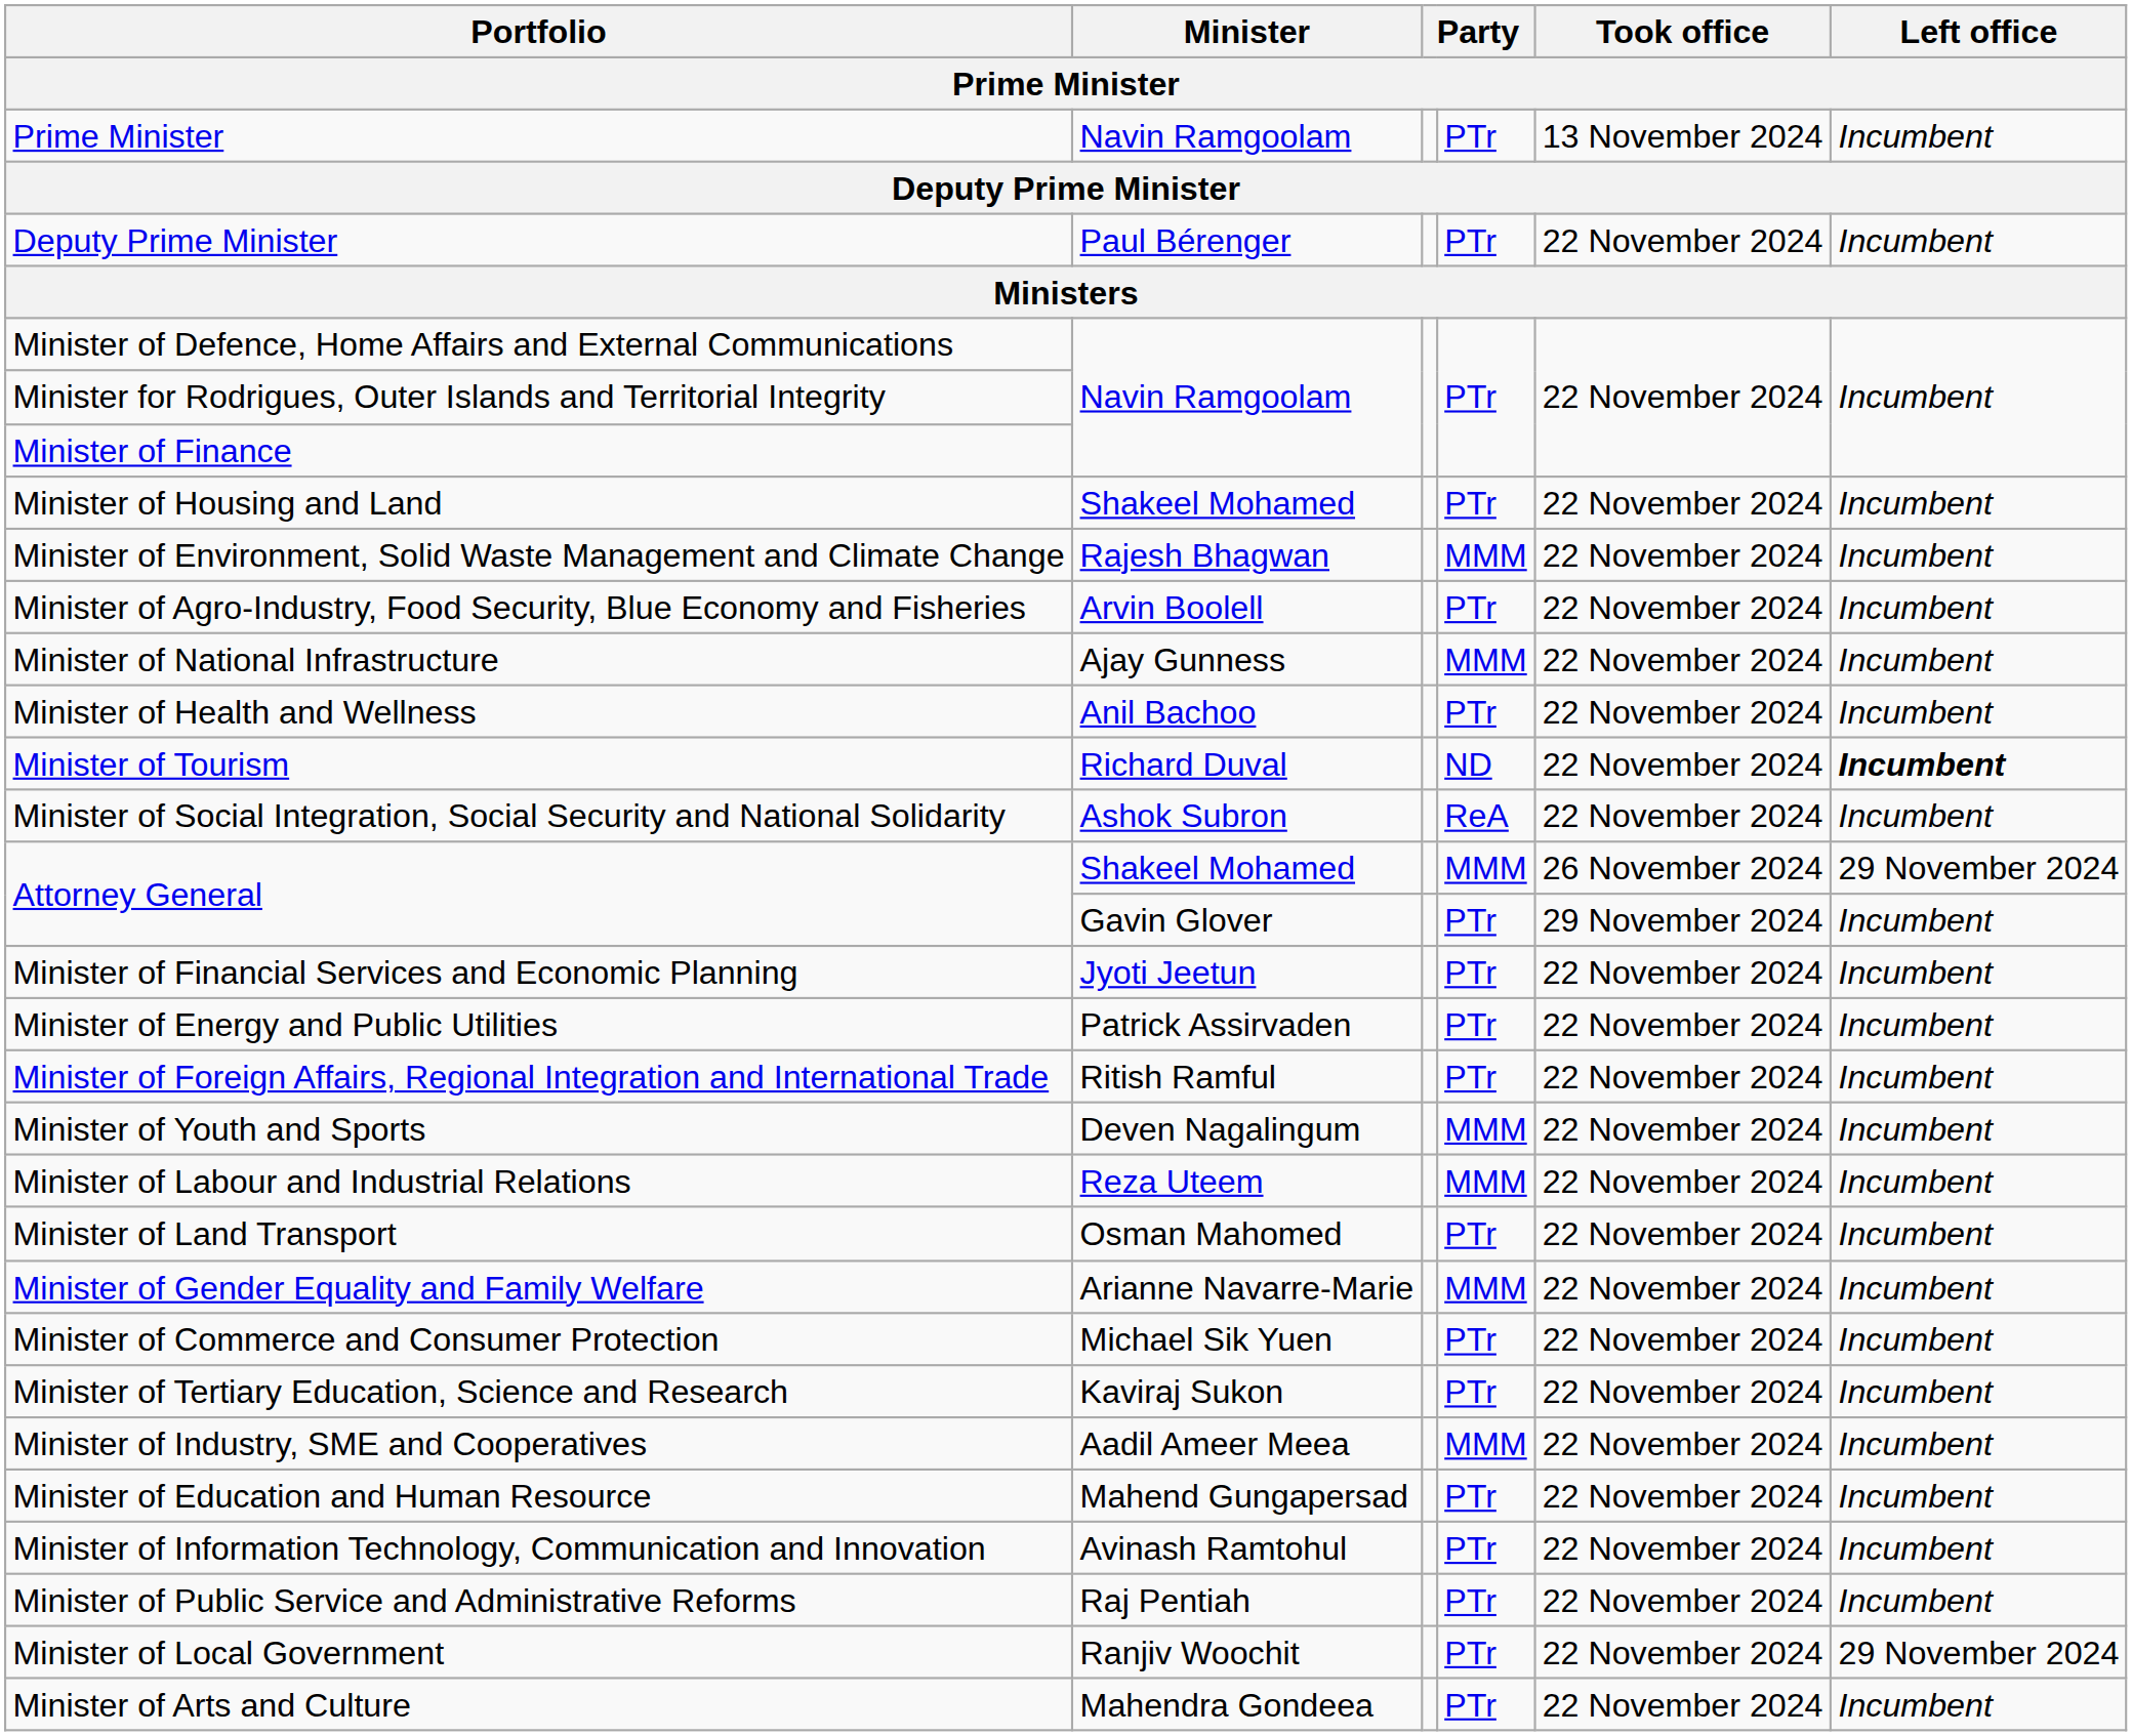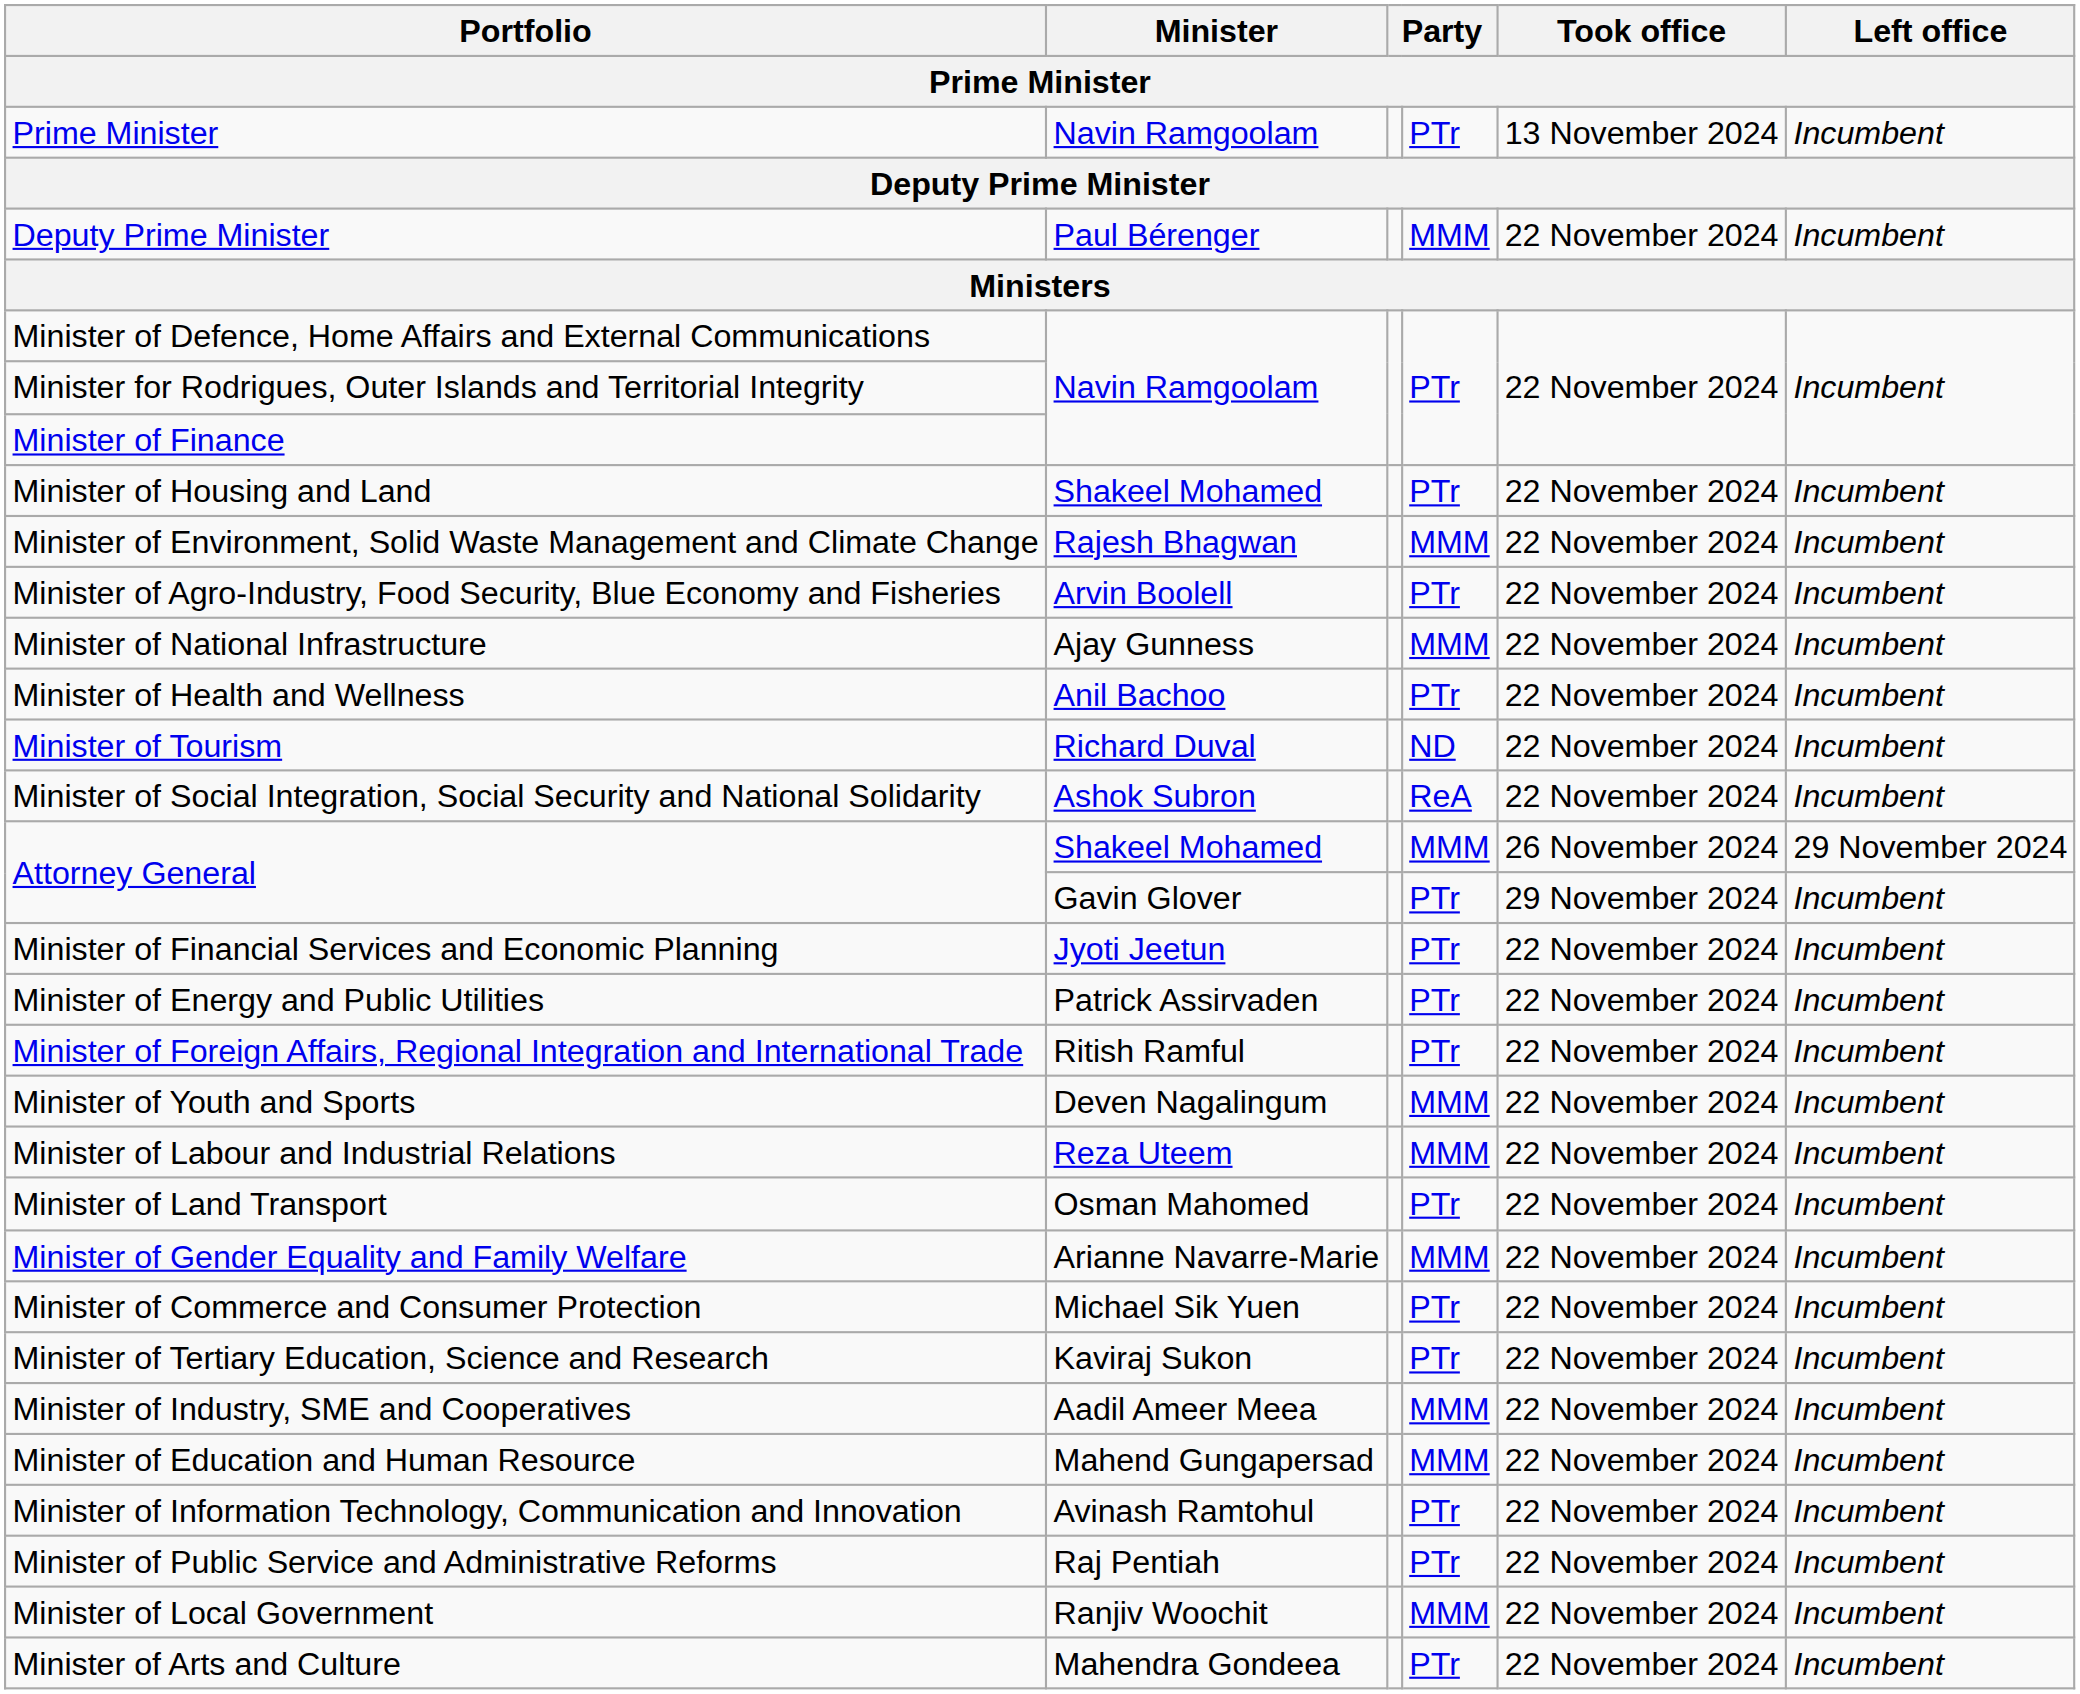Deputy Prime Minister / Paul Bérenger | column 4: PTr -> MMM
Minister of Tourism | Left office: bold -> normal
Minister of Education and Human Resource | column 4: PTr -> MMM
Minister of Local Government | column 4: PTr -> MMM
Minister of Local Government | Left office: 29 November 2024 -> Incumbent
